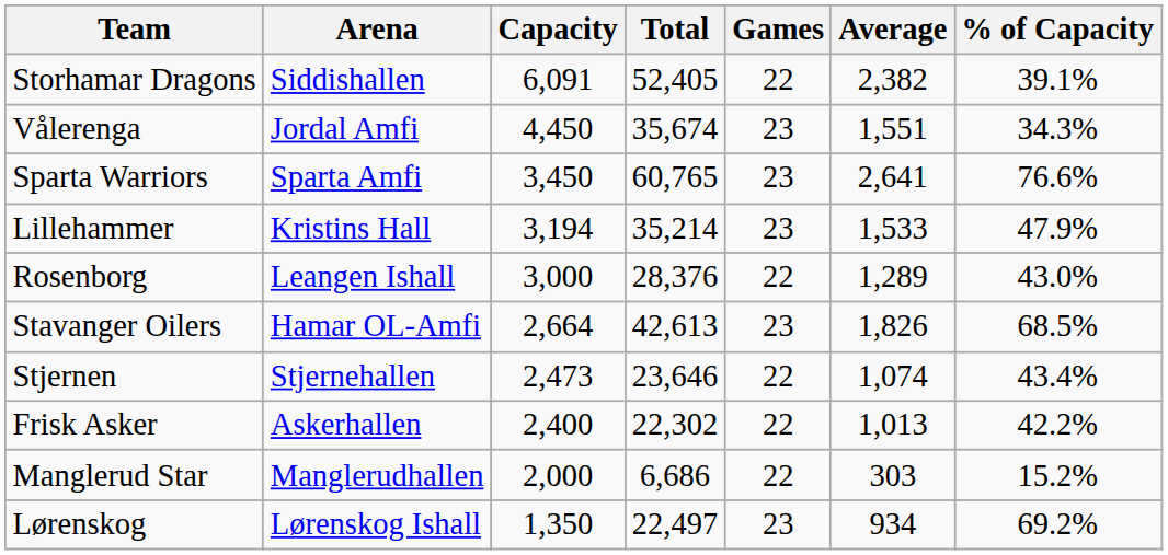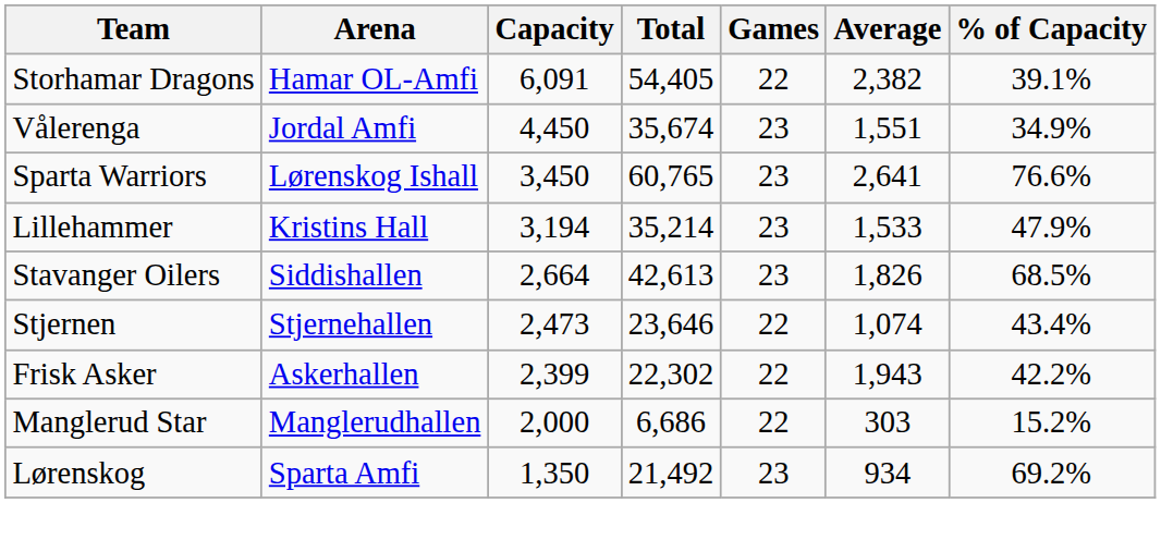Storhamar Dragons | Arena: Siddishallen -> Hamar OL-Amfi
Storhamar Dragons | Total: 52,405 -> 54,405
Vålerenga | % of Capacity: 34.3% -> 34.9%
Sparta Warriors | Arena: Sparta Amfi -> Lørenskog Ishall
- row: Rosenborg | Leangen Ishall | 3,000 | 28,376 | 22 | 1,289 | 43.0%
Stavanger Oilers | Arena: Hamar OL-Amfi -> Siddishallen
Frisk Asker | Capacity: 2,400 -> 2,399
Frisk Asker | Average: 1,013 -> 1,943
Lørenskog | Arena: Lørenskog Ishall -> Sparta Amfi
Lørenskog | Total: 22,497 -> 21,492
